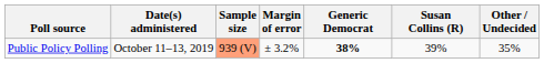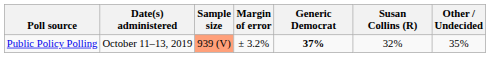Public Policy Polling | Generic Democrat: 38% -> 37%
Public Policy Polling | Susan Collins (R): 39% -> 32%
